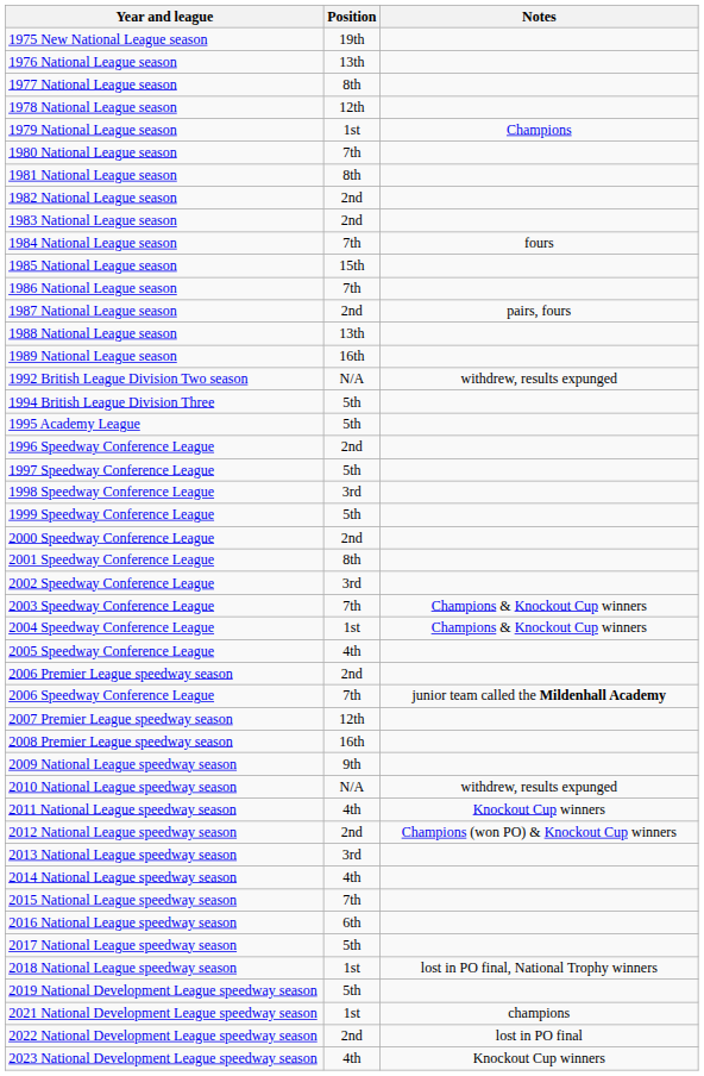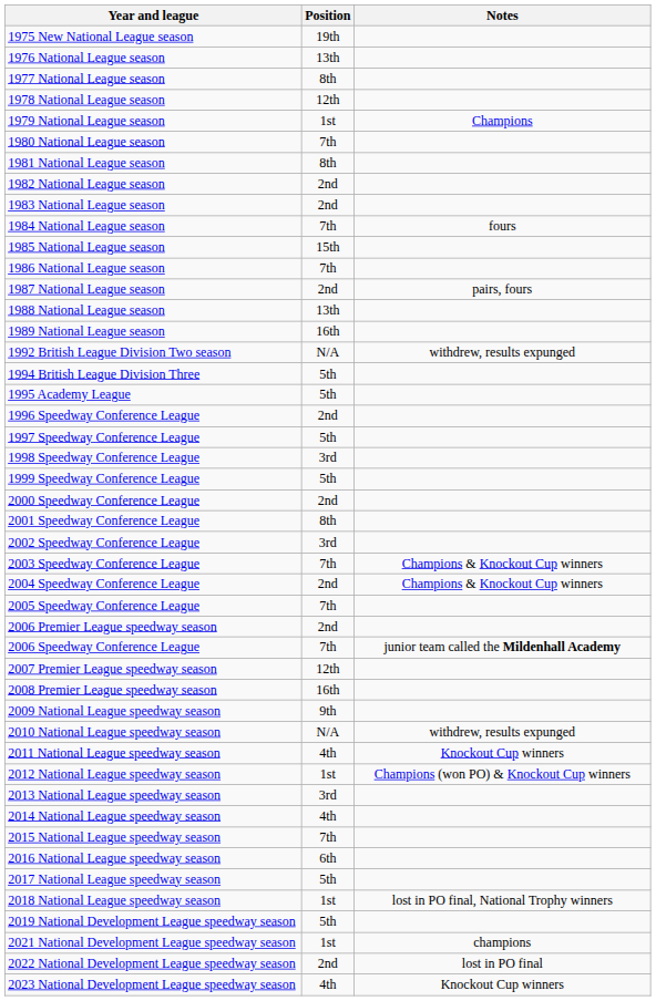2004 Speedway Conference League | Position: 1st -> 2nd
2005 Speedway Conference League | Position: 4th -> 7th
2012 National League speedway season | Position: 2nd -> 1st
